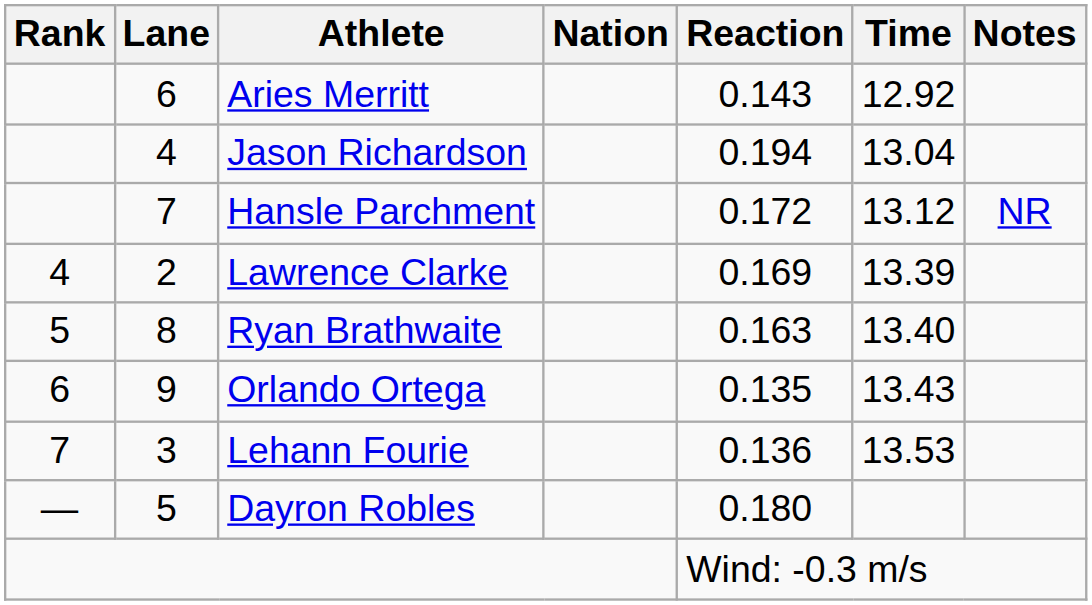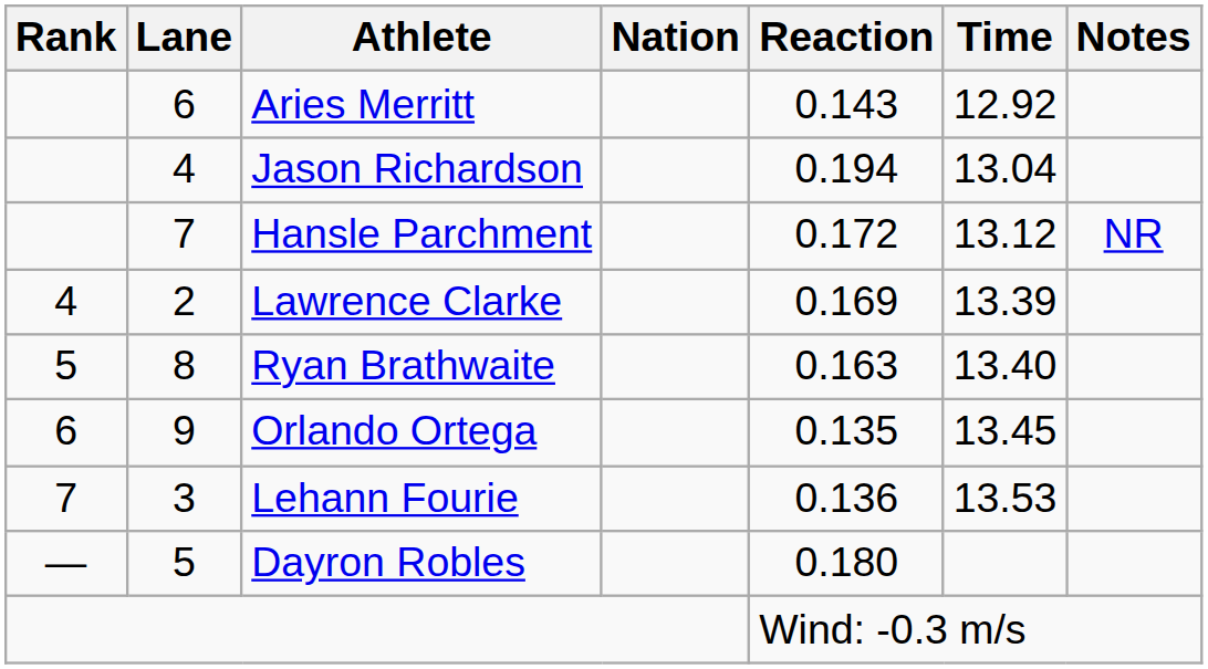Orlando Ortega | Time: 13.43 -> 13.45
